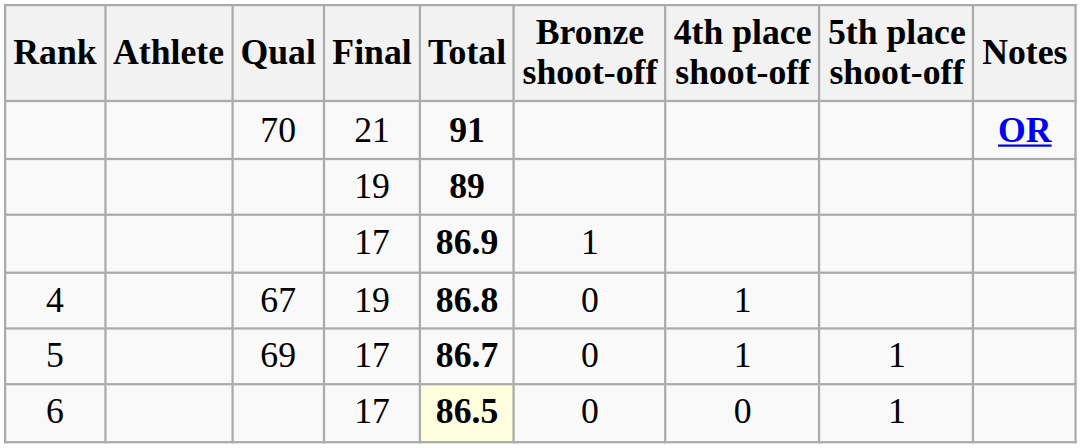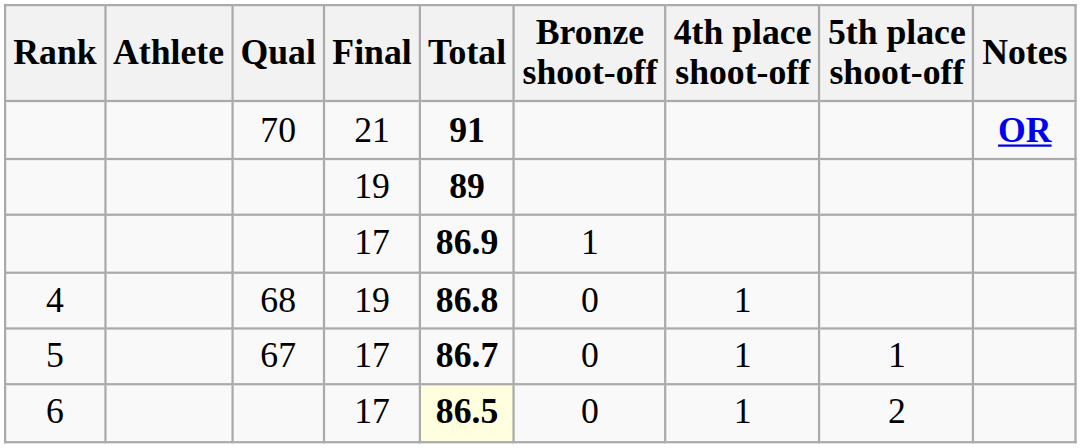4 | Qual: 67 -> 68
5 | Qual: 69 -> 67
6 | 4th place shoot-off: 0 -> 1
6 | 5th place shoot-off: 1 -> 2
